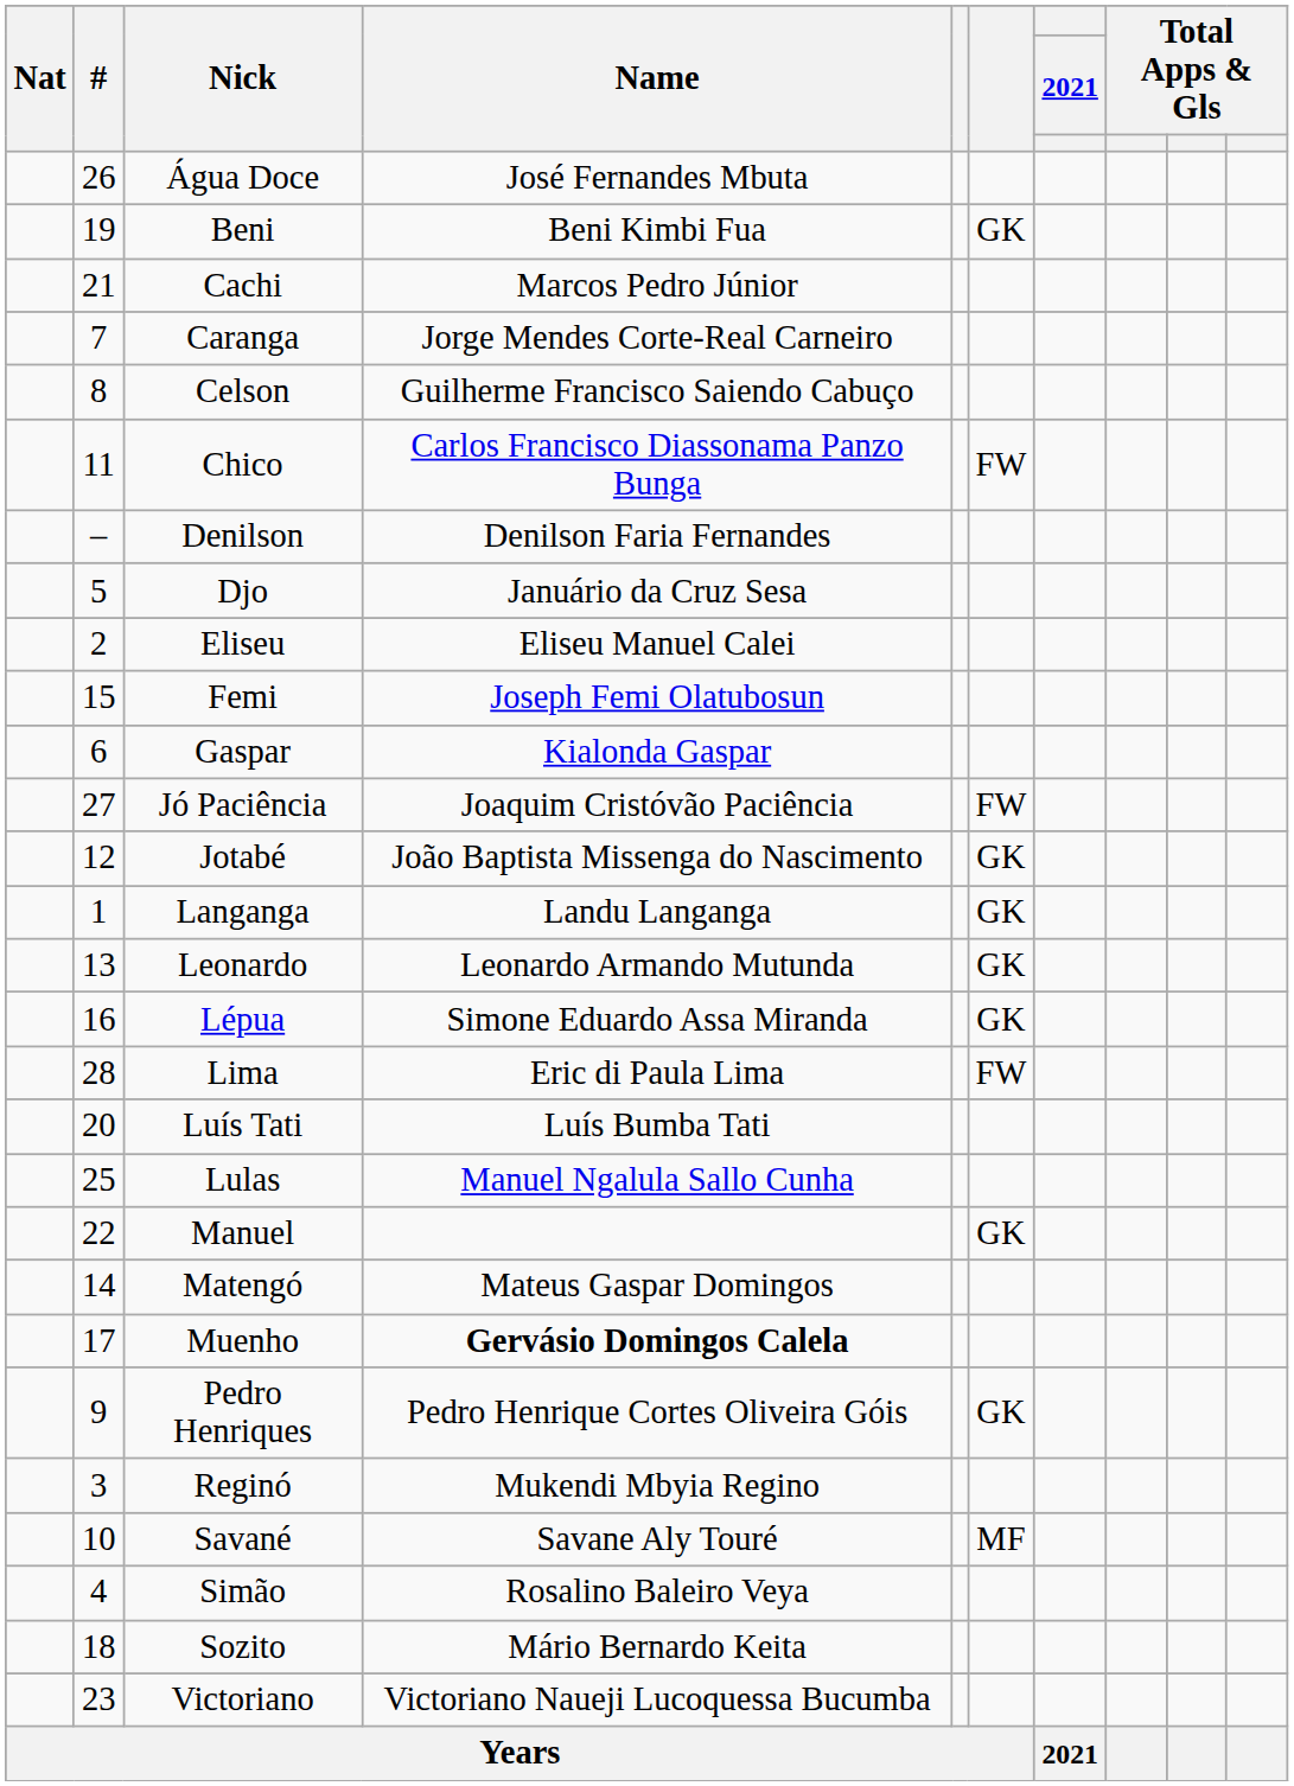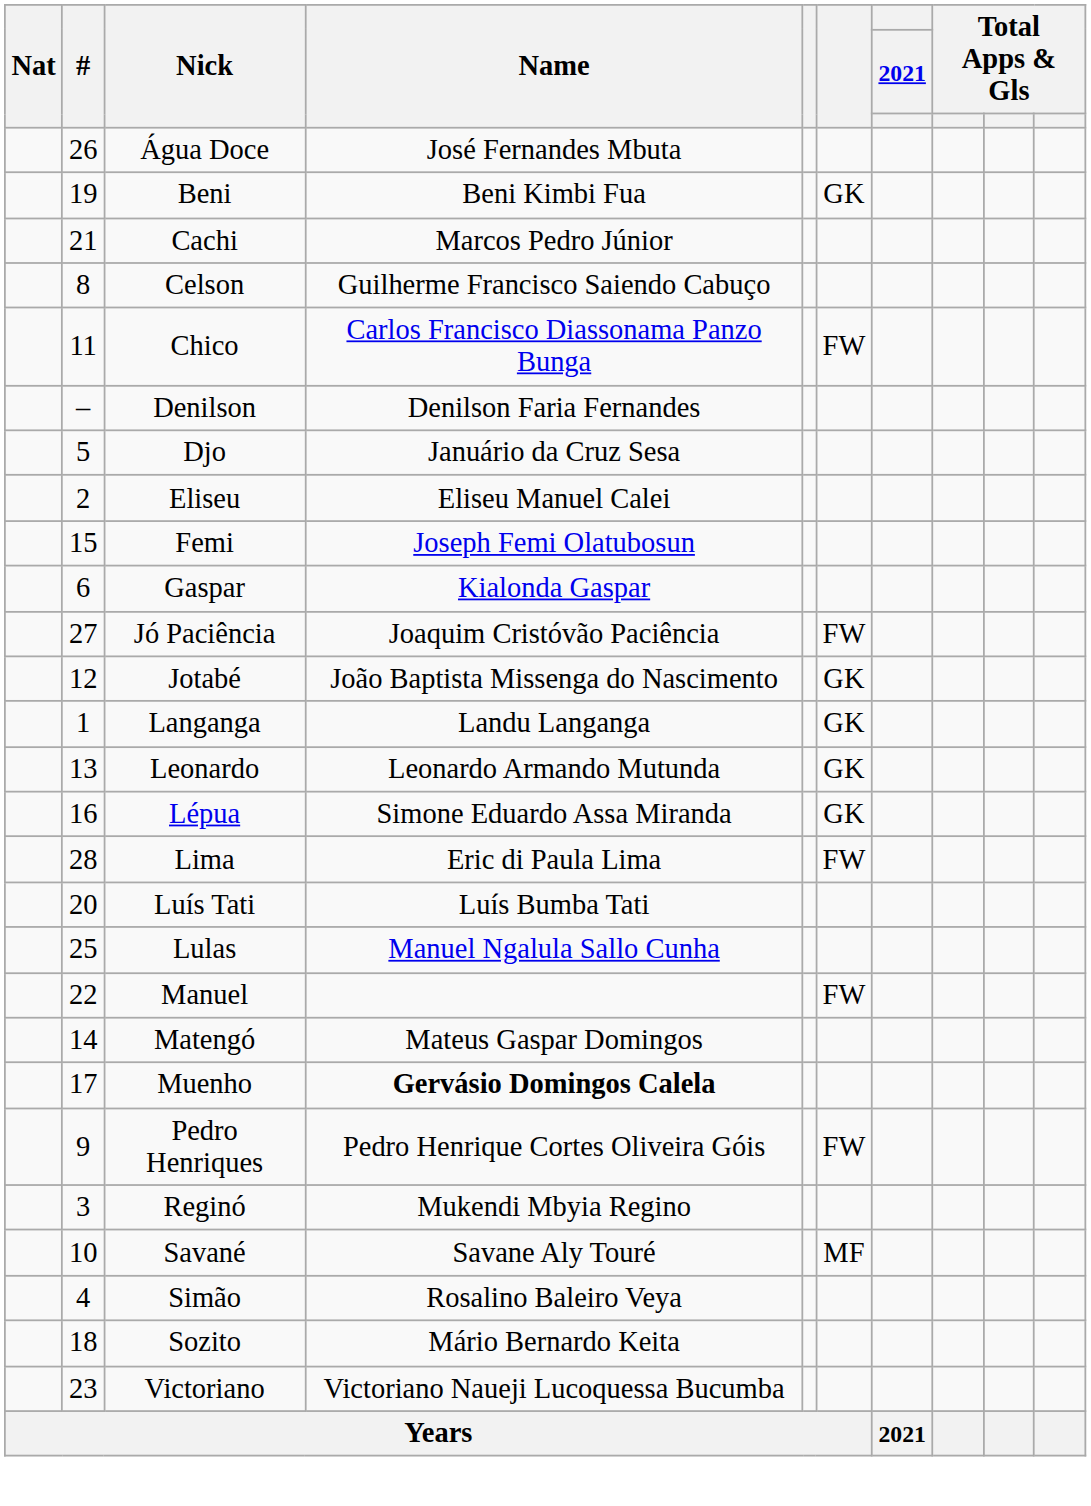- row: 7 | Caranga | Jorge Mendes Corte-Real Carneiro
Manuel | column 6: GK -> FW
Pedro Henriques | column 6: GK -> FW
